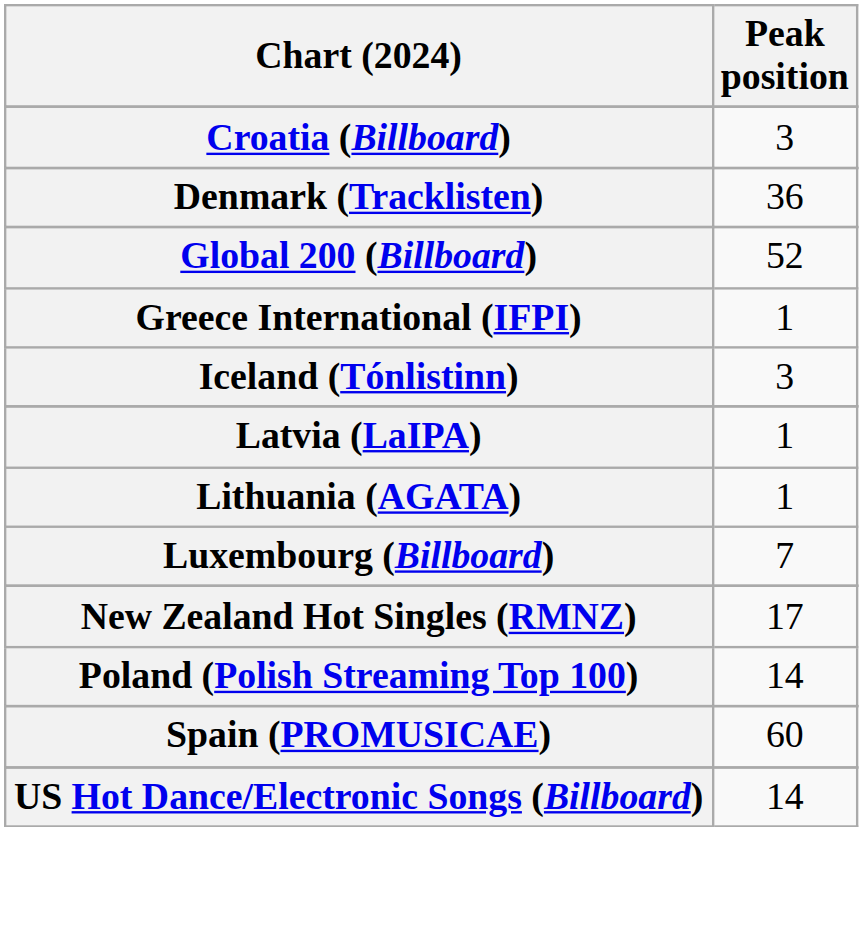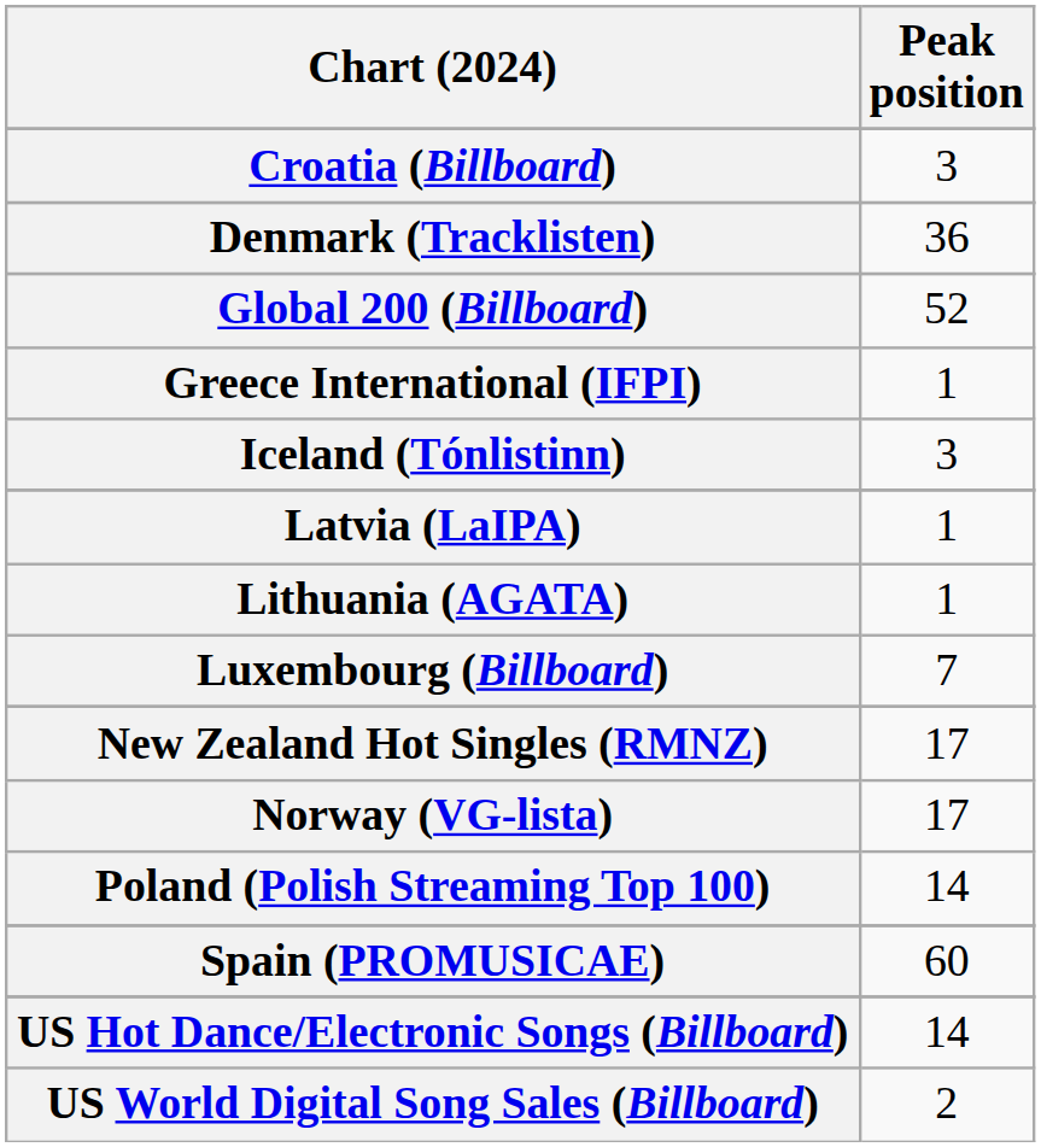+ row: Norway (VG-lista) | 17
+ row: US World Digital Song Sales (Billboard) | 2
